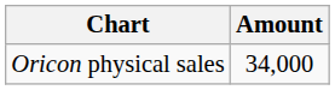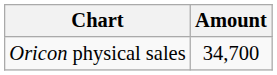Oricon physical sales | Amount: 34,000 -> 34,700
